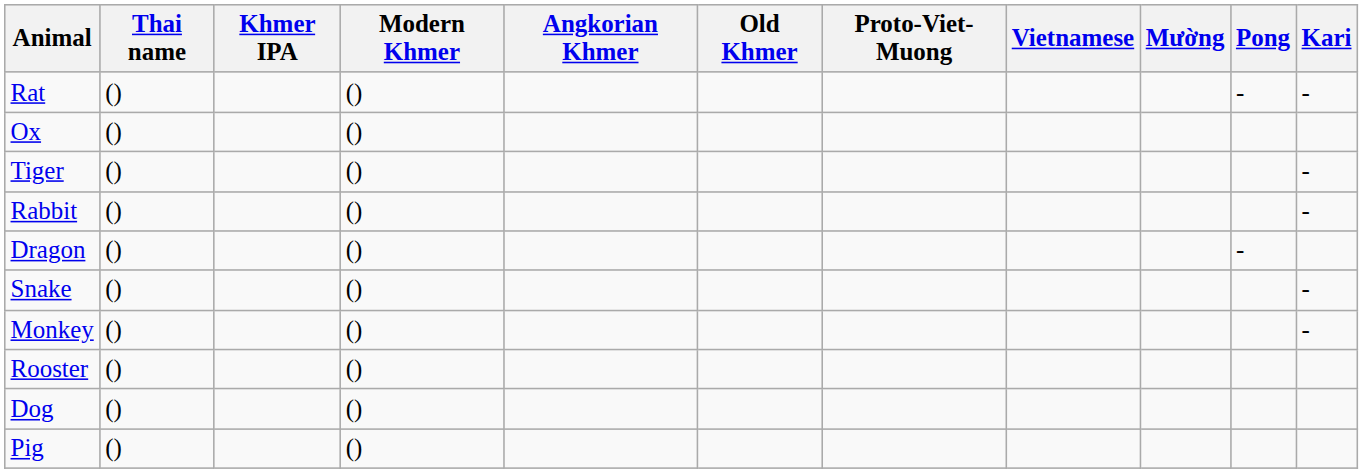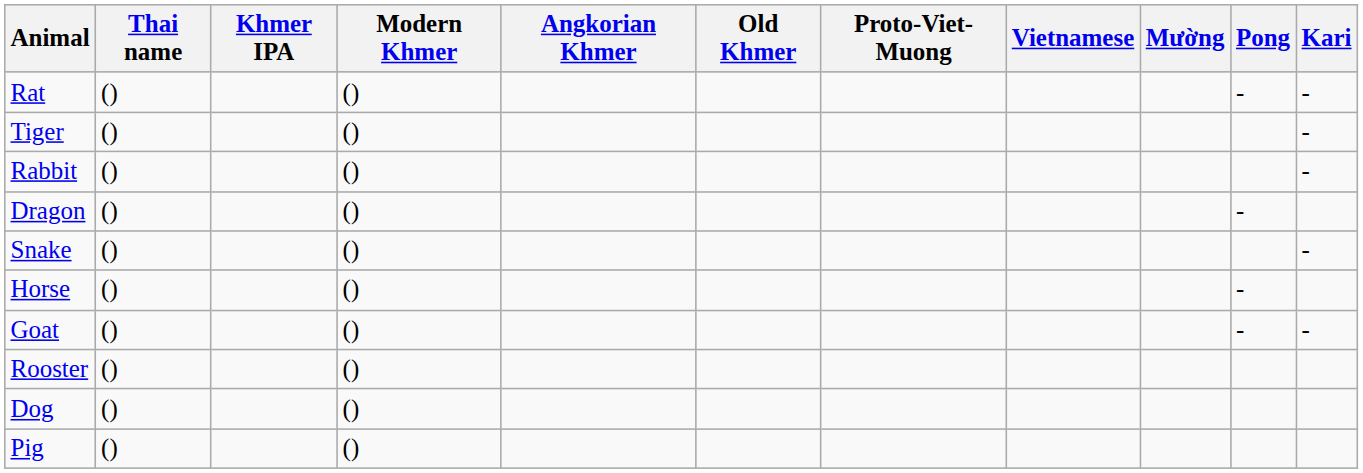- row: Ox | () | ()
+ row: Horse | () | () | -
+ row: Goat | () | () | - | -
- row: Monkey | () | () | -
